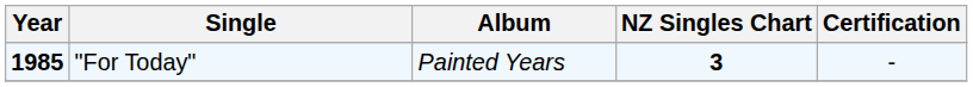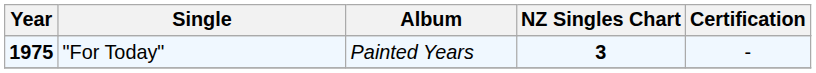"For Today" | Year: 1985 -> 1975
